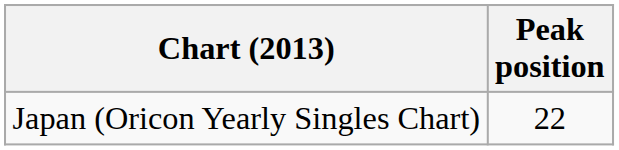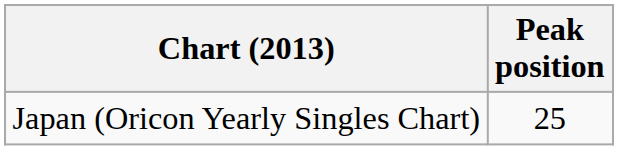Japan (Oricon Yearly Singles Chart) | Peak position: 22 -> 25
